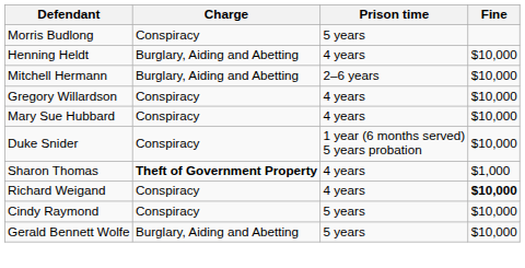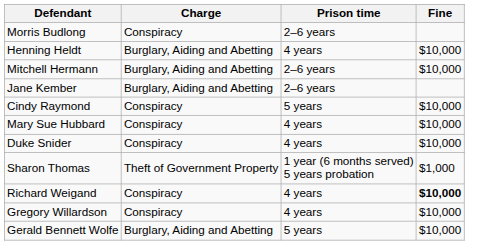Morris Budlong | Prison time: 5 years -> 2–6 years
+ row: Jane Kember | Burglary, Aiding and Abetting | 2–6 years
rows swapped: Cindy Raymond <-> Gregory Willardson
Duke Snider | Prison time: 1 year (6 months served) 5 years probation -> 4 years
Sharon Thomas | Charge: bold -> normal
Sharon Thomas | Prison time: 4 years -> 1 year (6 months served) 5 years probation
